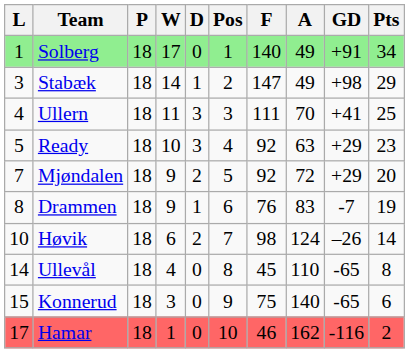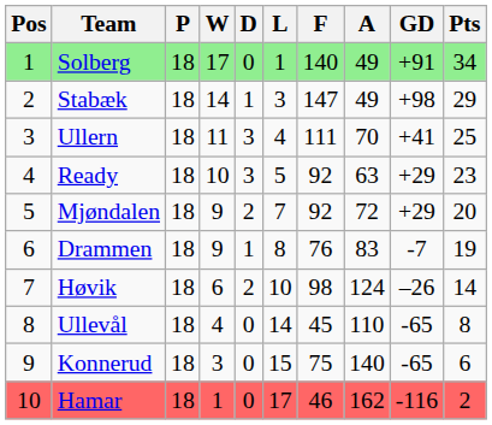columns swapped: Pos <-> L
